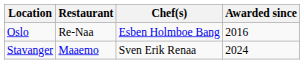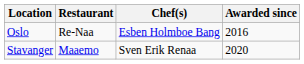Stavanger | Awarded since: 2024 -> 2020
